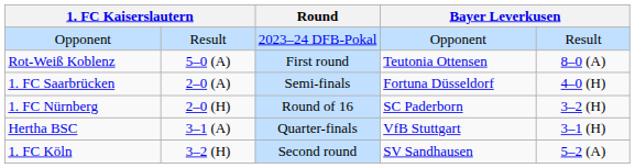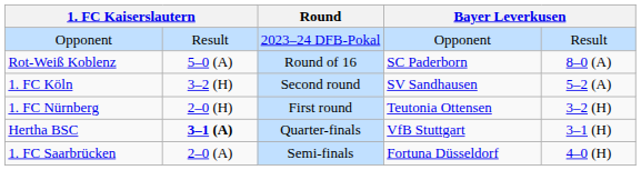Rot-Weiß Koblenz | Round: First round -> Round of 16
Rot-Weiß Koblenz | column 4: Teutonia Ottensen -> SC Paderborn
rows swapped: 1. FC Köln <-> 1. FC Saarbrücken
1. FC Nürnberg | Round: Round of 16 -> First round
1. FC Nürnberg | column 4: SC Paderborn -> Teutonia Ottensen
Hertha BSC | column 2: normal -> bold
